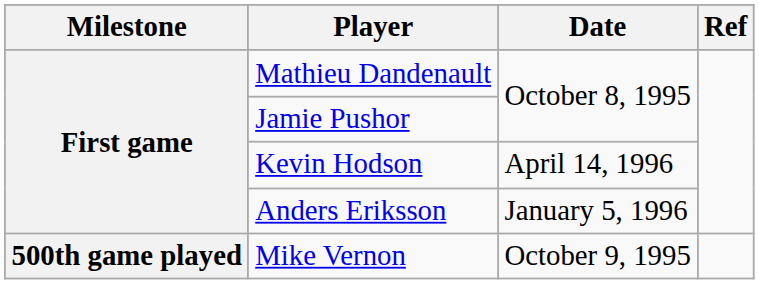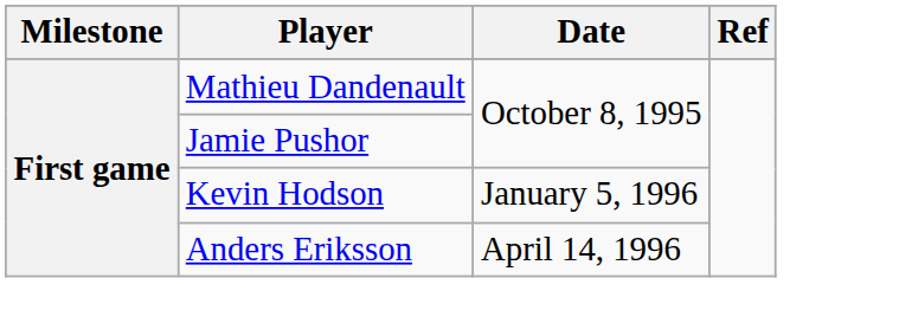Kevin Hodson | Date: April 14, 1996 -> January 5, 1996
Anders Eriksson | Date: January 5, 1996 -> April 14, 1996
- row: 500th game played | Mike Vernon | October 9, 1995
